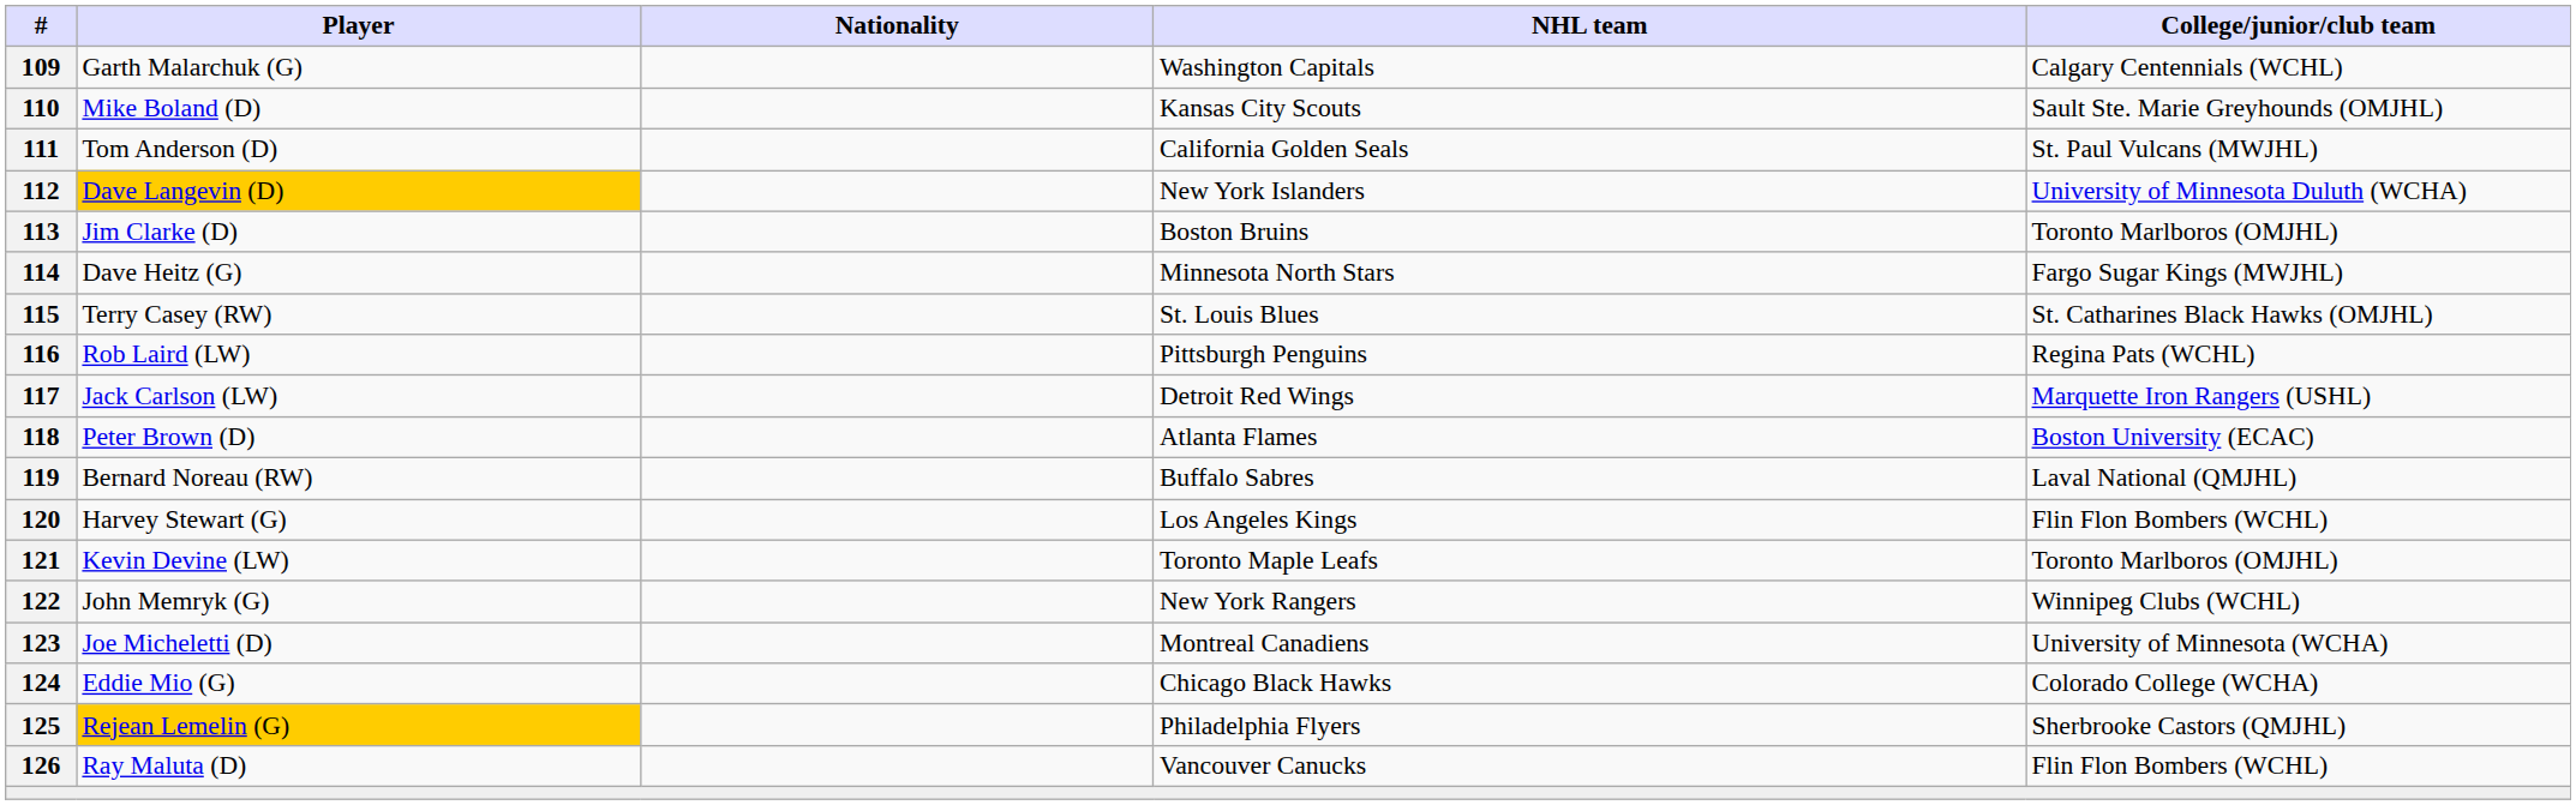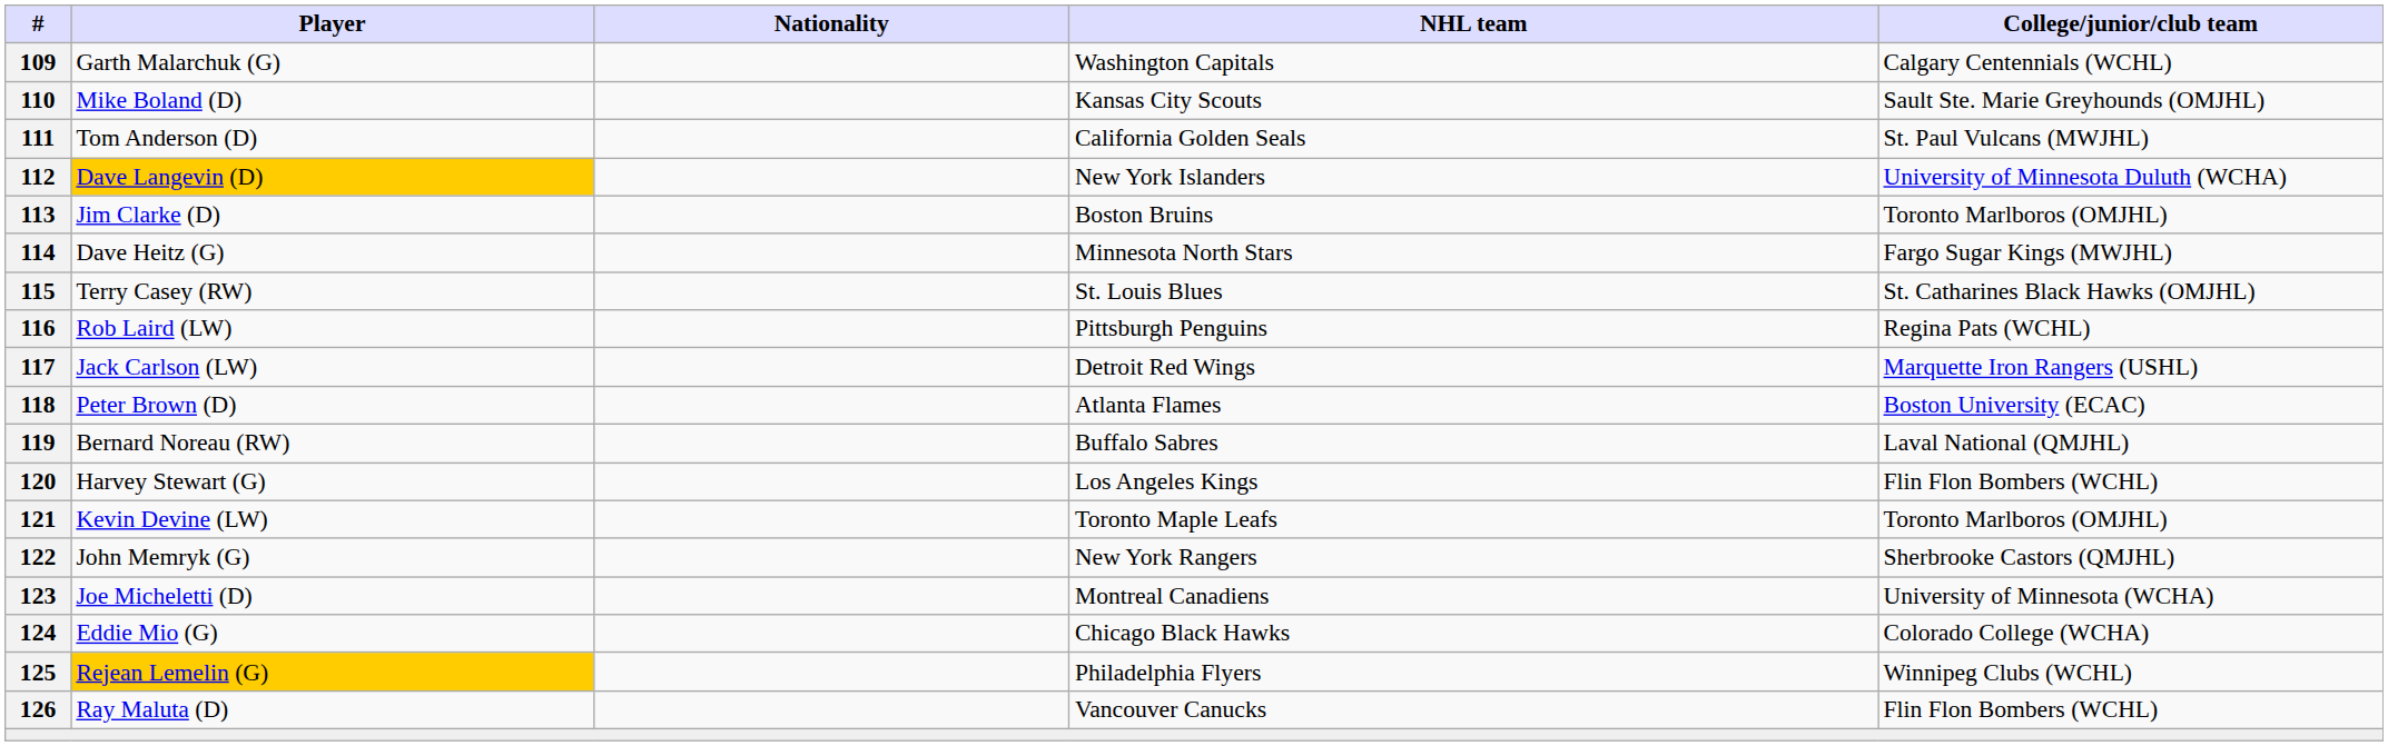122 | College/junior/club team: Winnipeg Clubs (WCHL) -> Sherbrooke Castors (QMJHL)
125 | College/junior/club team: Sherbrooke Castors (QMJHL) -> Winnipeg Clubs (WCHL)
